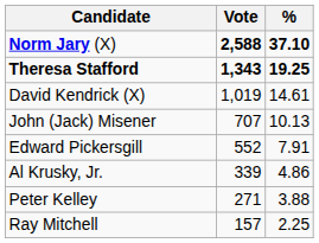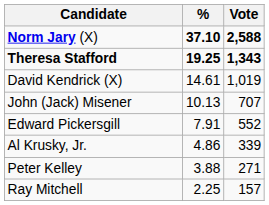columns swapped: Vote <-> %
